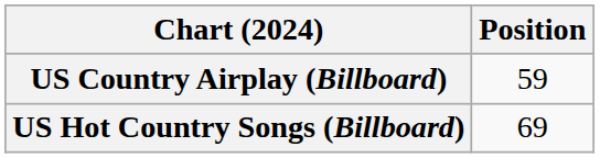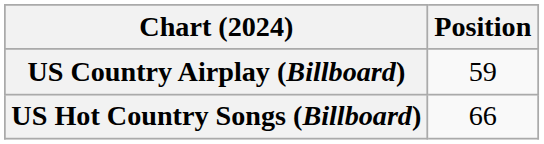US Hot Country Songs (Billboard) | Position: 69 -> 66
